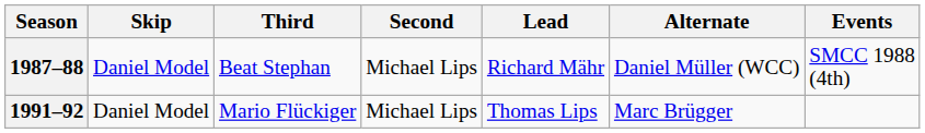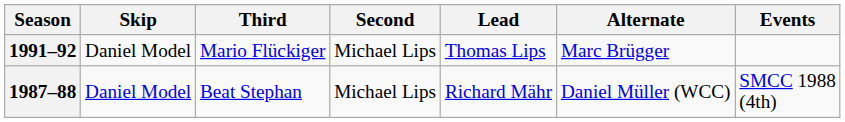rows swapped: 1987–88 <-> 1991–92
